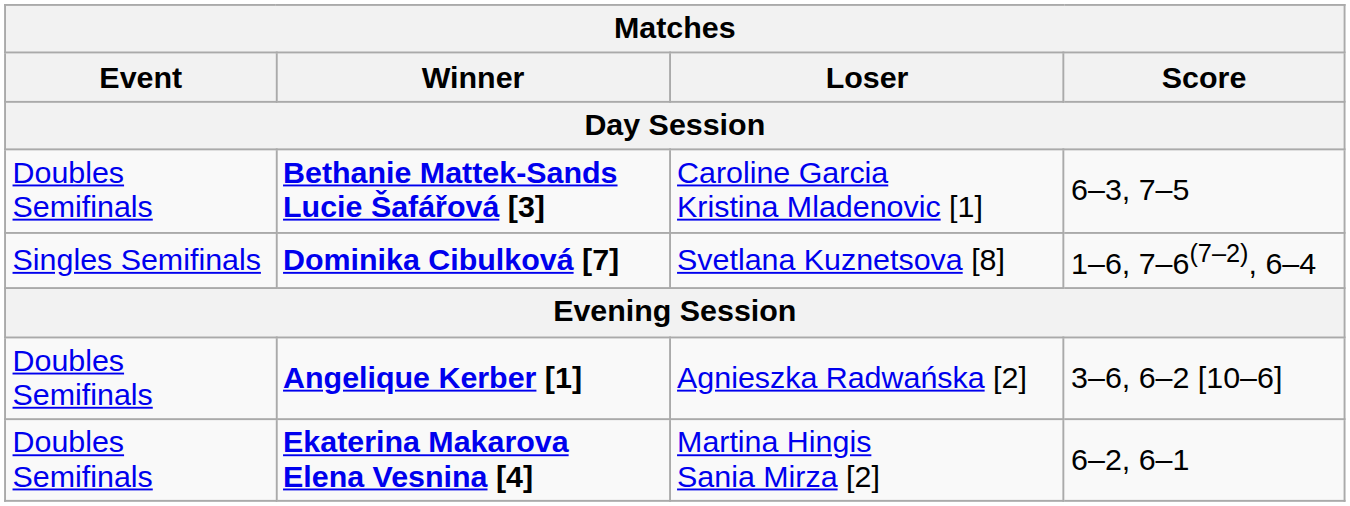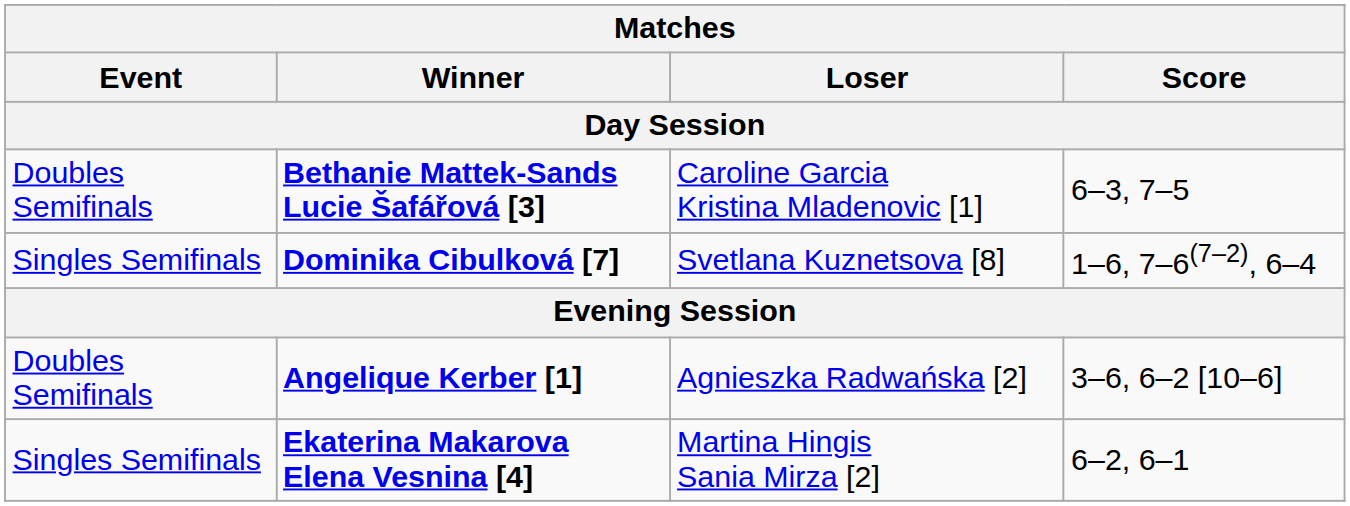Ekaterina Makarova Elena Vesnina [4] | Event: Doubles Semifinals -> Singles Semifinals
